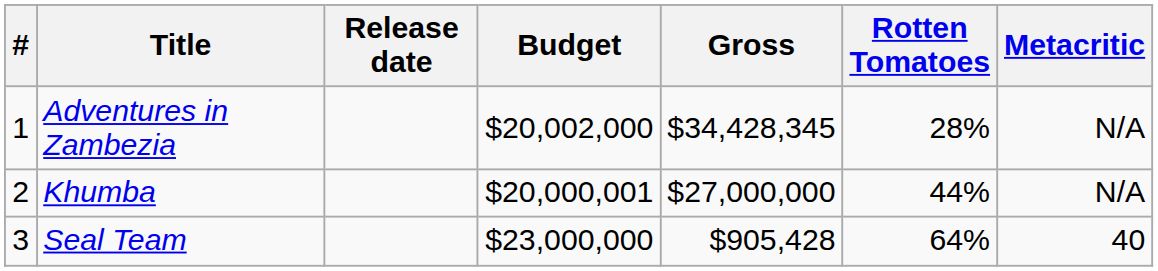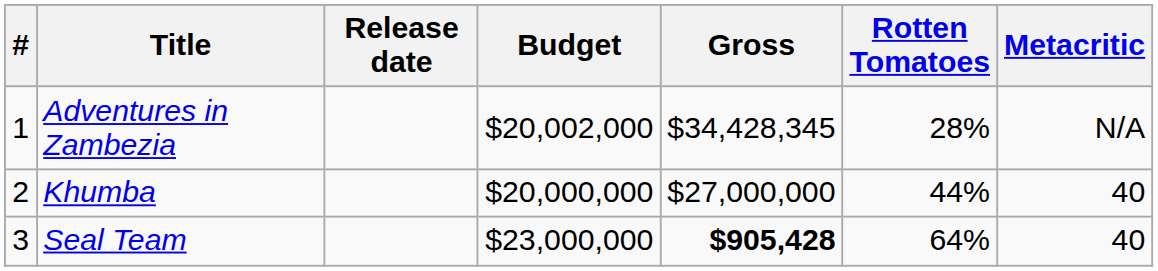Khumba | Budget: $20,000,001 -> $20,000,000
Khumba | Metacritic: N/A -> 40
Seal Team | Gross: normal -> bold
